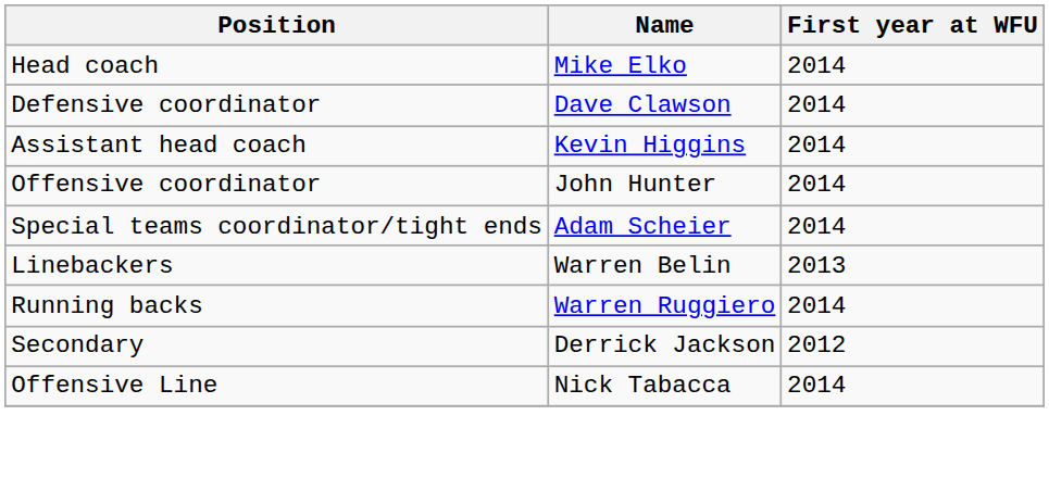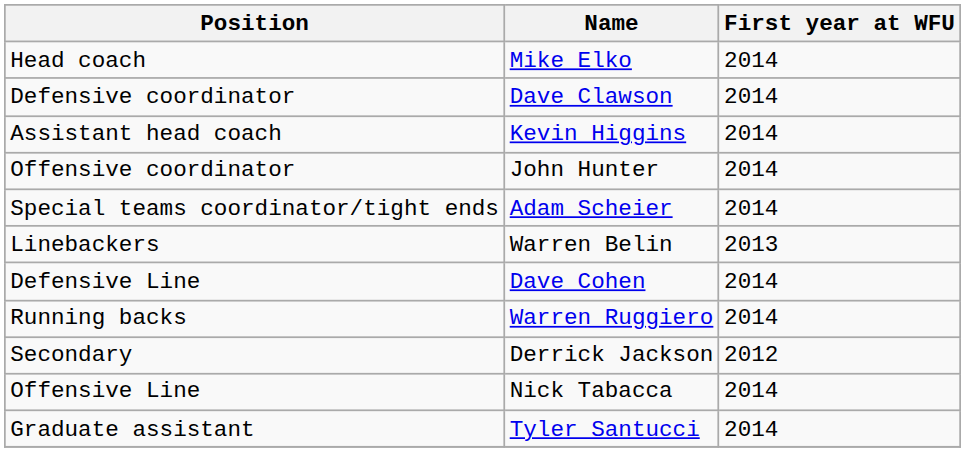+ row: Defensive Line | Dave Cohen | 2014
+ row: Graduate assistant | Tyler Santucci | 2014
